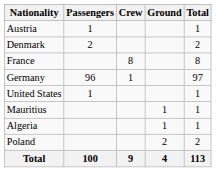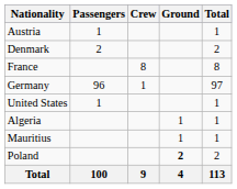rows swapped: Algeria <-> Mauritius
Poland | Ground: normal -> bold
